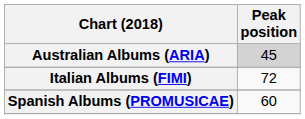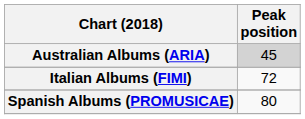Spanish Albums (PROMUSICAE) | Peak position: 60 -> 80
